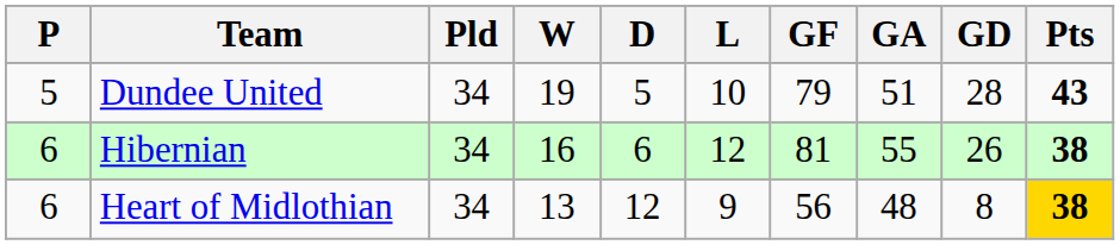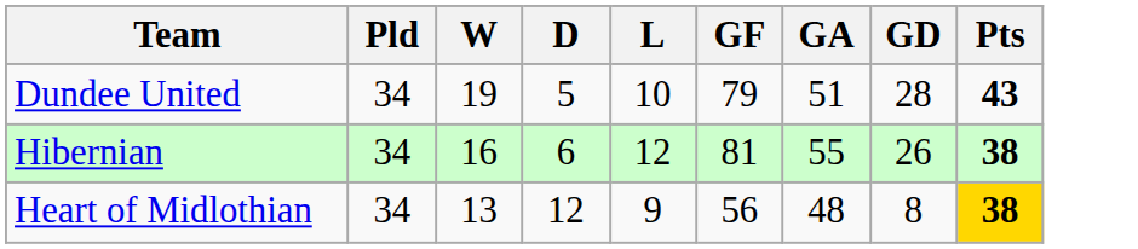- column: P | 5 | 6 | 6
